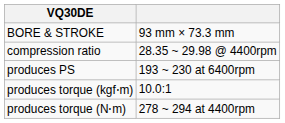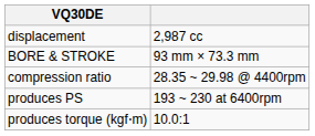+ row: displacement | 2,987 cc
- row: produces torque (N⋅m) | 278 ~ 294 at 4400rpm
